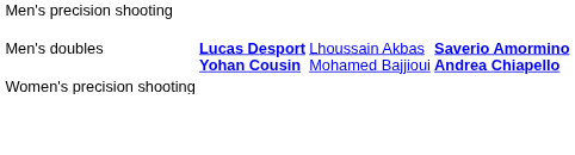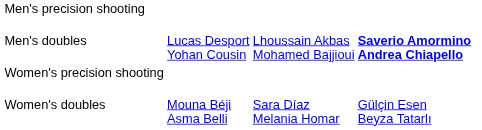Men's doubles | column 2: bold -> normal
+ row: Women's doubles | Mouna Béji Asma Belli | Sara Díaz Melania Homar | Gülçin Esen Beyza Tatarlı
